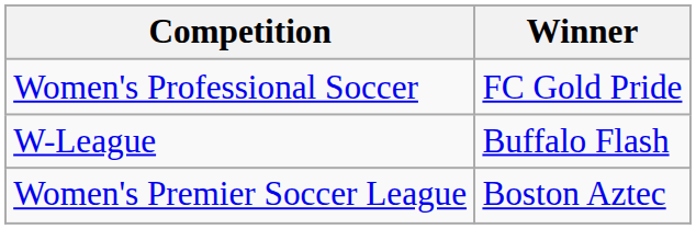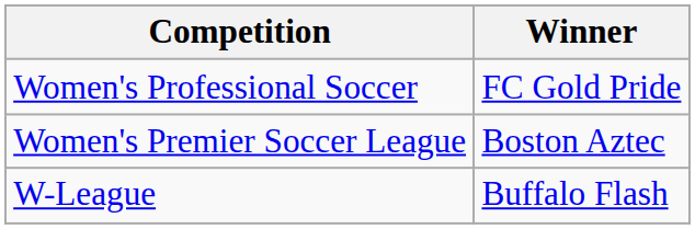rows swapped: W-League <-> Women's Premier Soccer League
